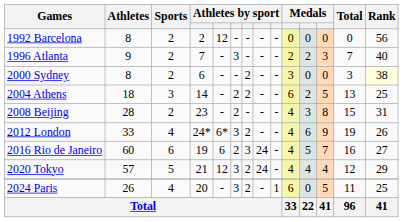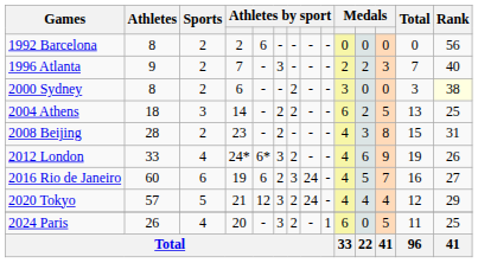1992 Barcelona | column 5: 12 -> 6
